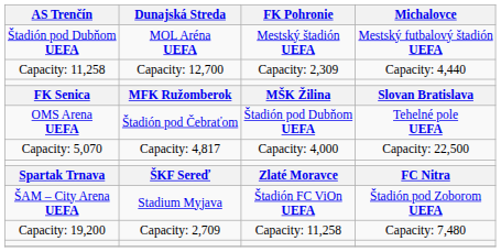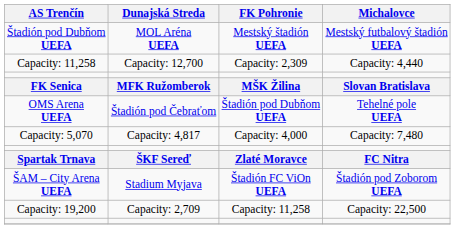Capacity: 5,070 | Michalovce: Capacity: 22,500 -> Capacity: 7,480
Capacity: 19,200 | Michalovce: Capacity: 7,480 -> Capacity: 22,500
